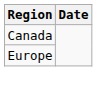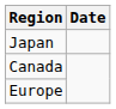+ row: Japan
